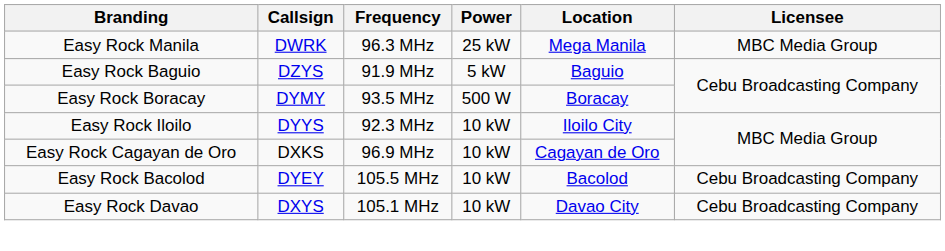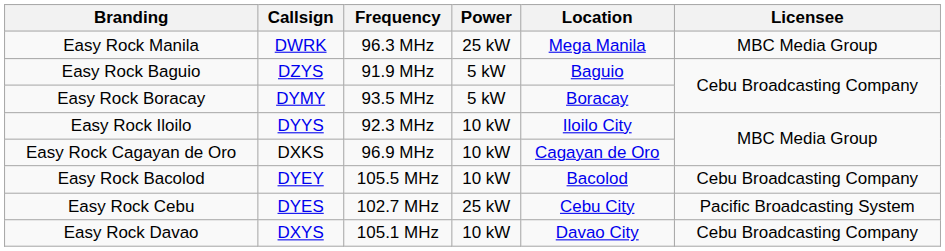Easy Rock Boracay | Power: 500 W -> 5 kW
+ row: Easy Rock Cebu | DYES | 102.7 MHz | 25 kW | Cebu City | Pacific Broadcasting System
